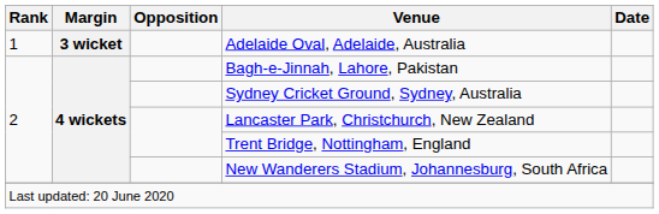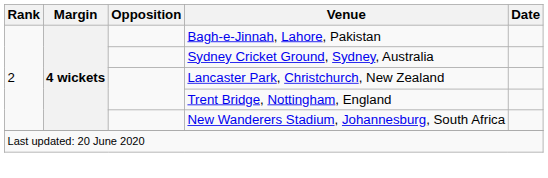- row: 1 | 3 wicket | Adelaide Oval, Adelaide, Australia
